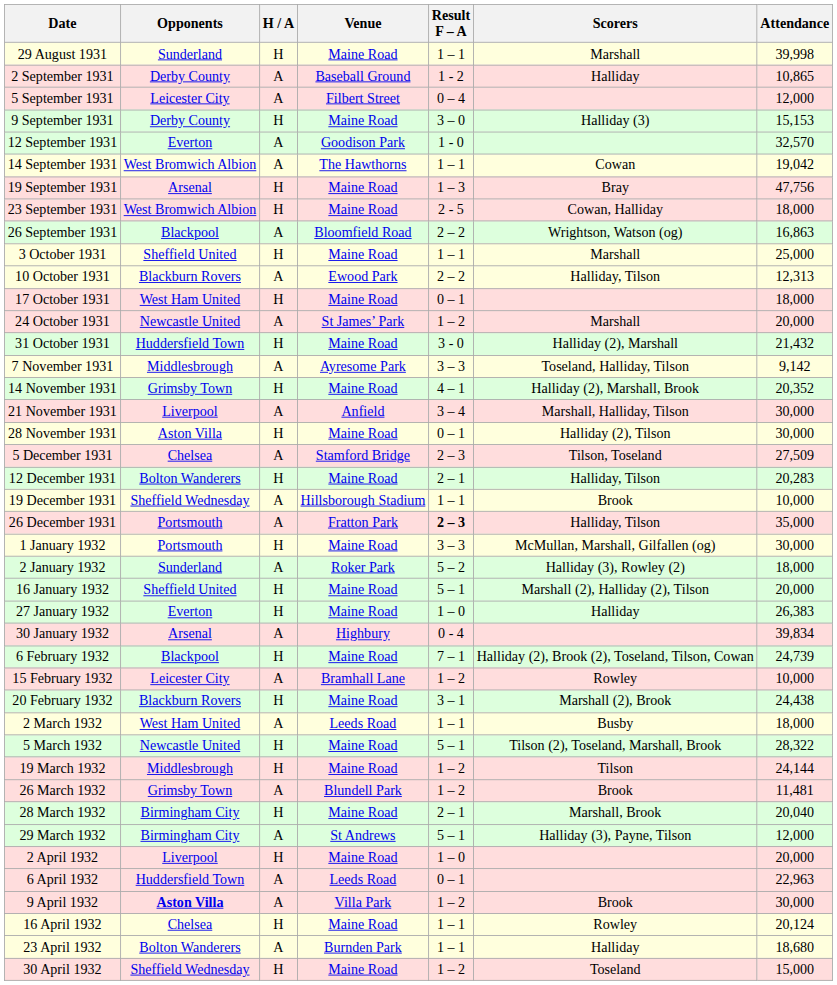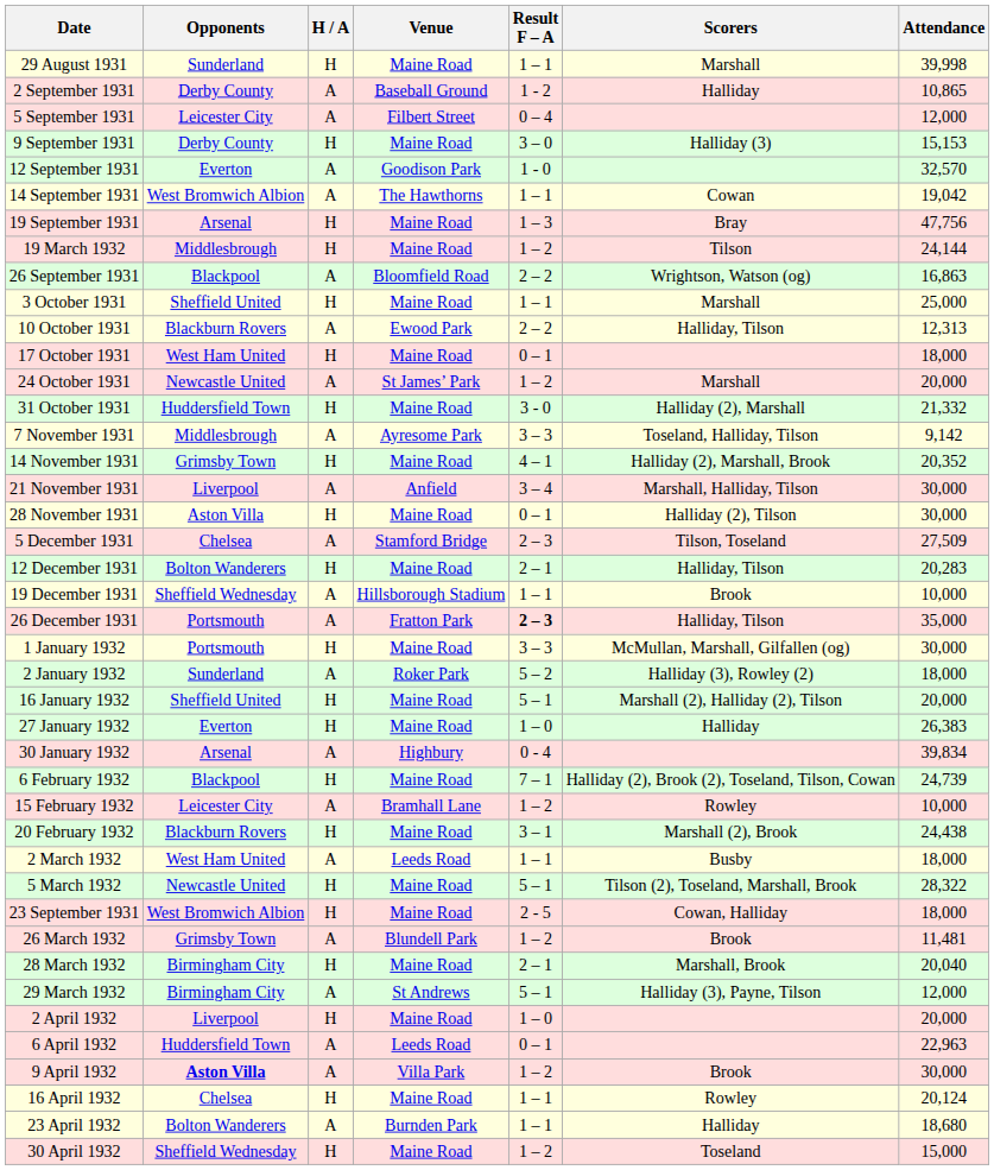rows swapped: 23 September 1931 <-> 19 March 1932
31 October 1931 | Attendance: 21,432 -> 21,332
